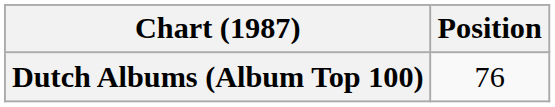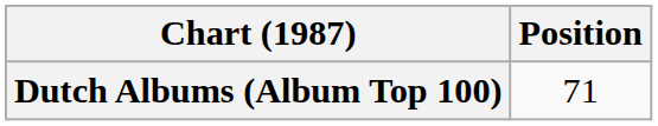Dutch Albums (Album Top 100) | Position: 76 -> 71
